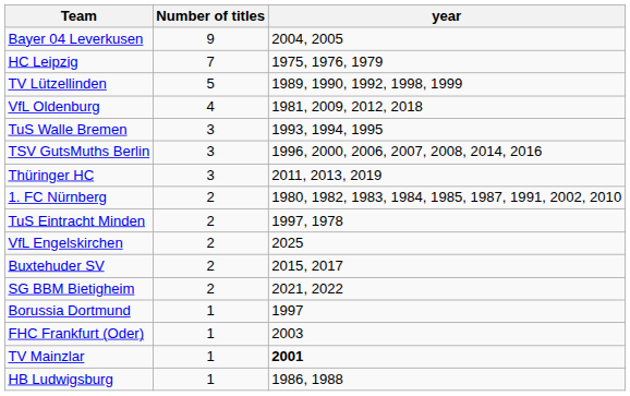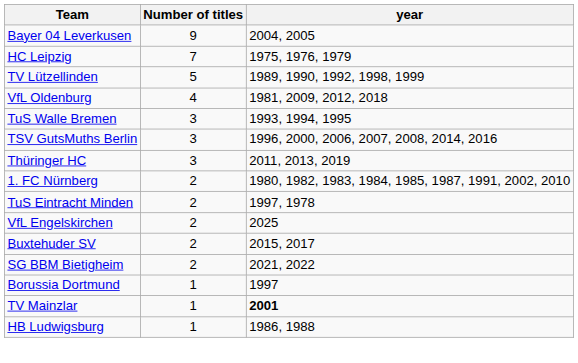- row: FHC Frankfurt (Oder) | 1 | 2003
